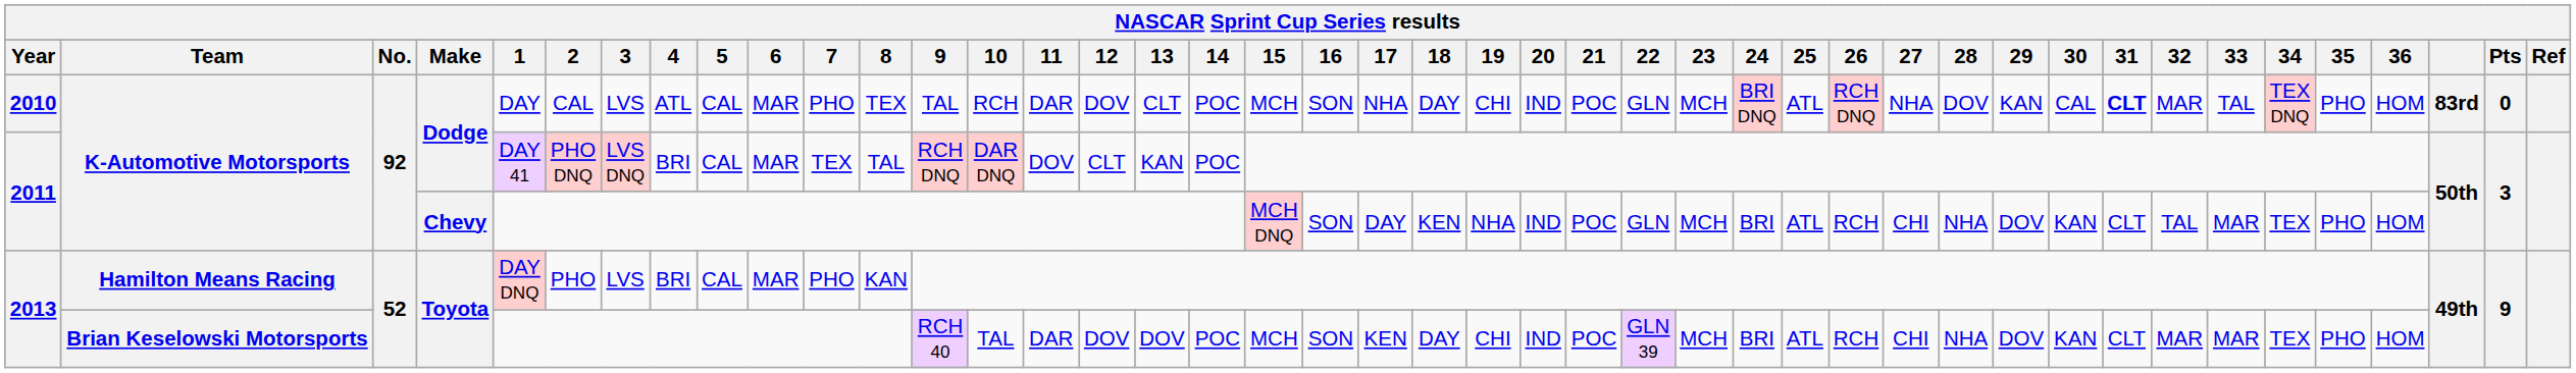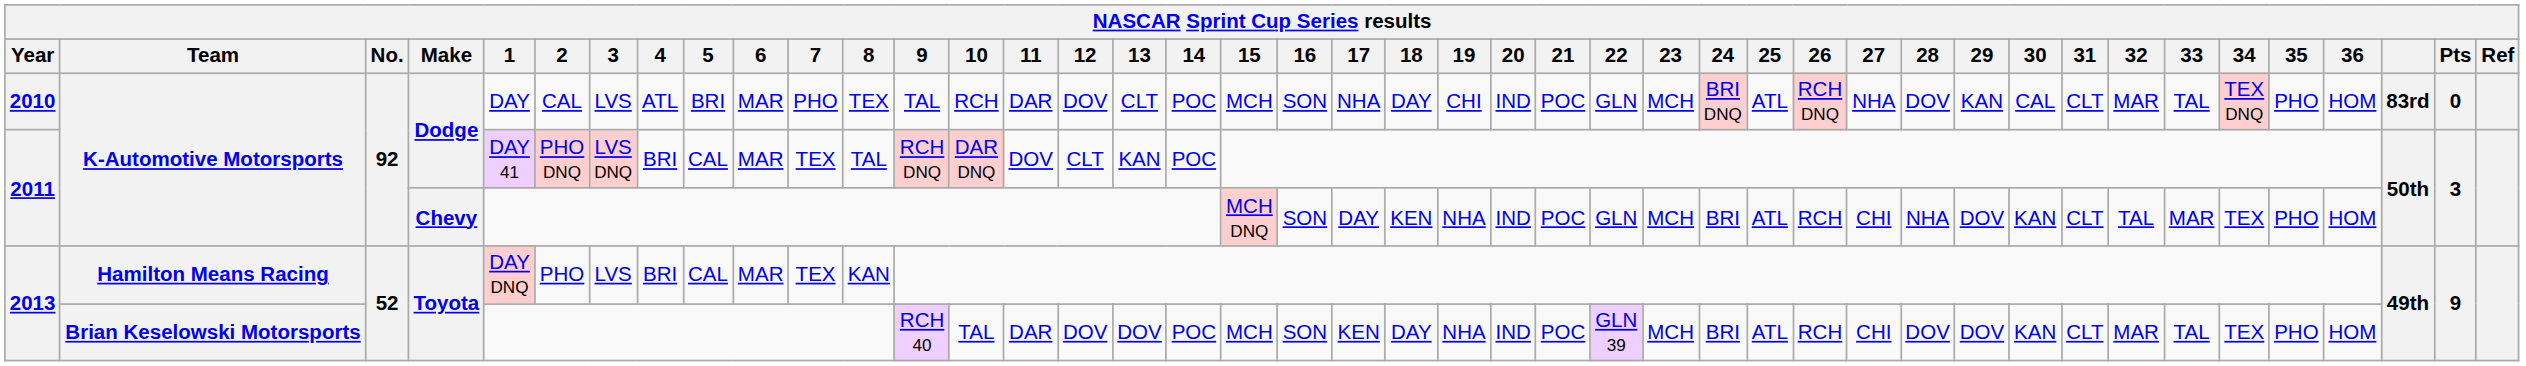2010 | 5: CAL -> BRI
2010 | 31: bold -> normal
2013 / Hamilton Means Racing | 7: PHO -> TEX
2013 / Brian Keselowski Motorsports | 19: CHI -> NHA
2013 / Brian Keselowski Motorsports | 28: NHA -> DOV
2013 / Brian Keselowski Motorsports | 33: MAR -> TAL
